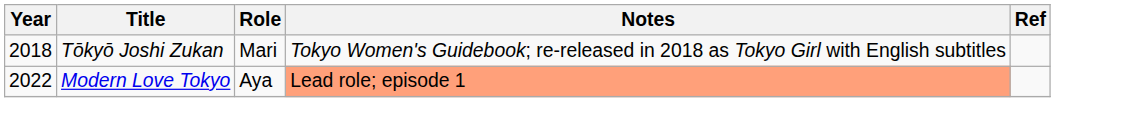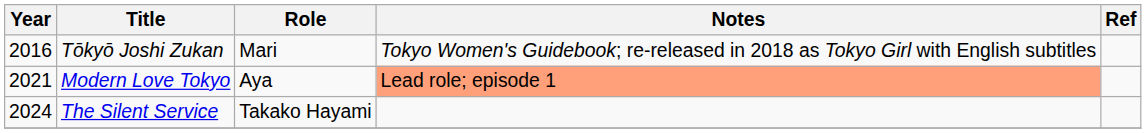Tōkyō Joshi Zukan | Year: 2018 -> 2016
Modern Love Tokyo | Year: 2022 -> 2021
+ row: 2024 | The Silent Service | Takako Hayami
